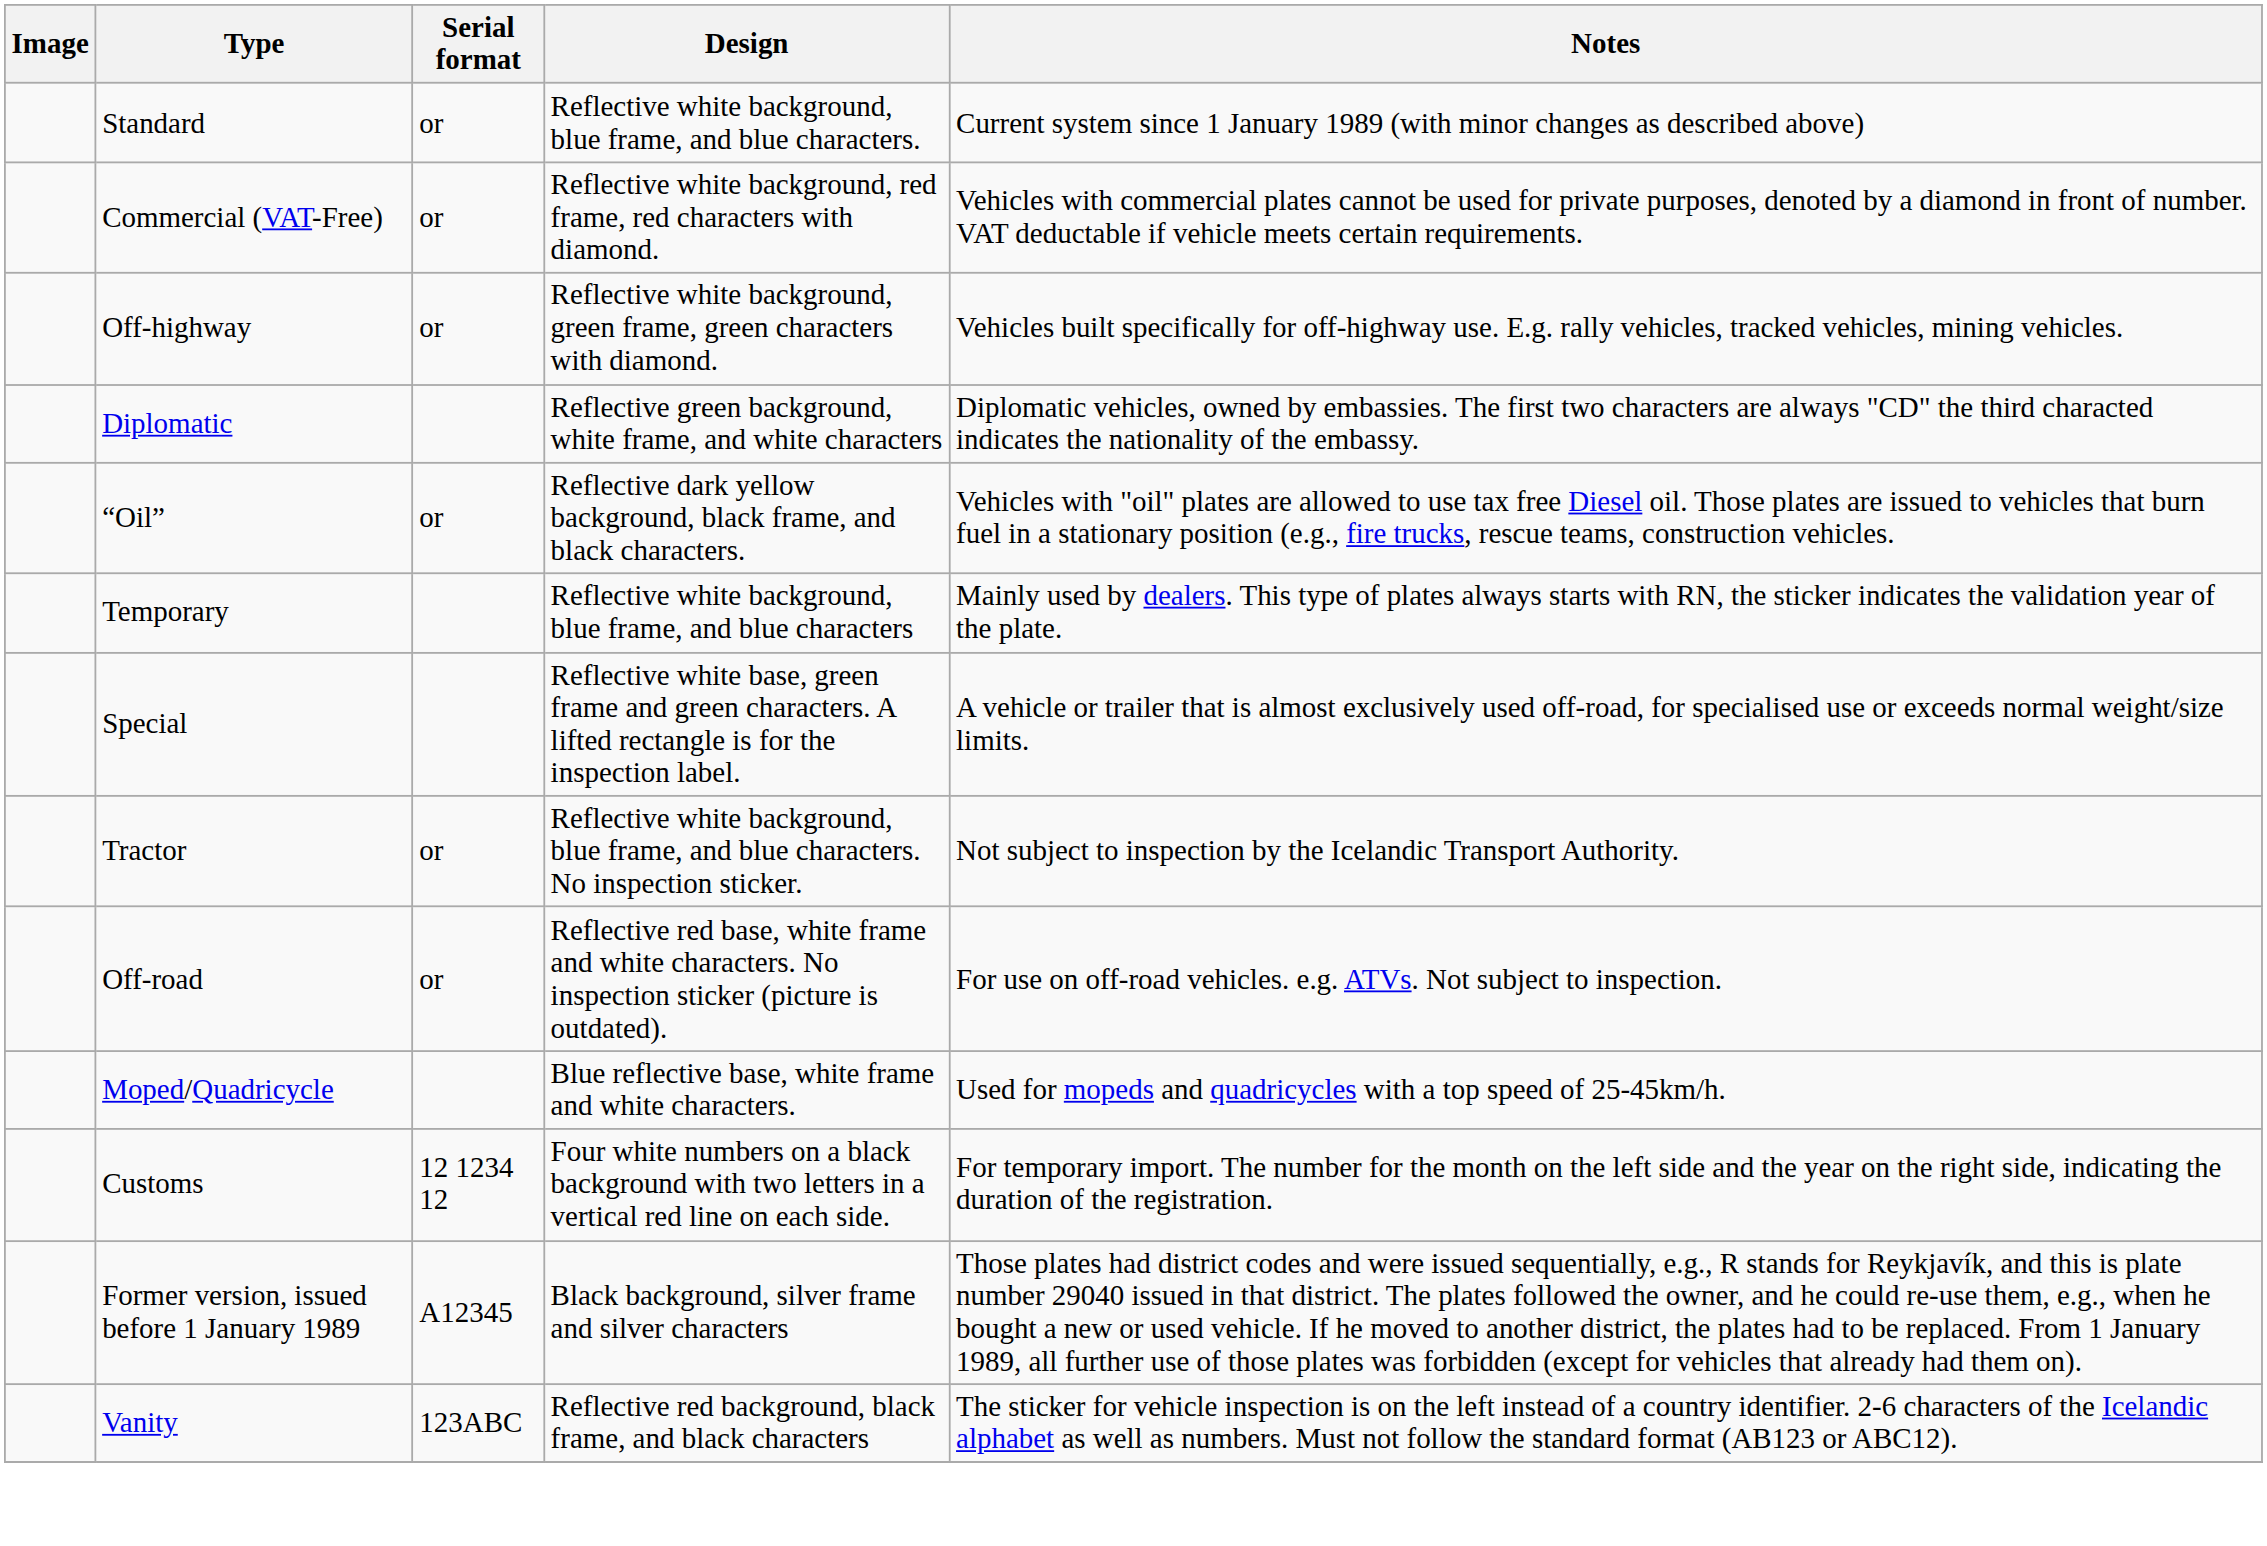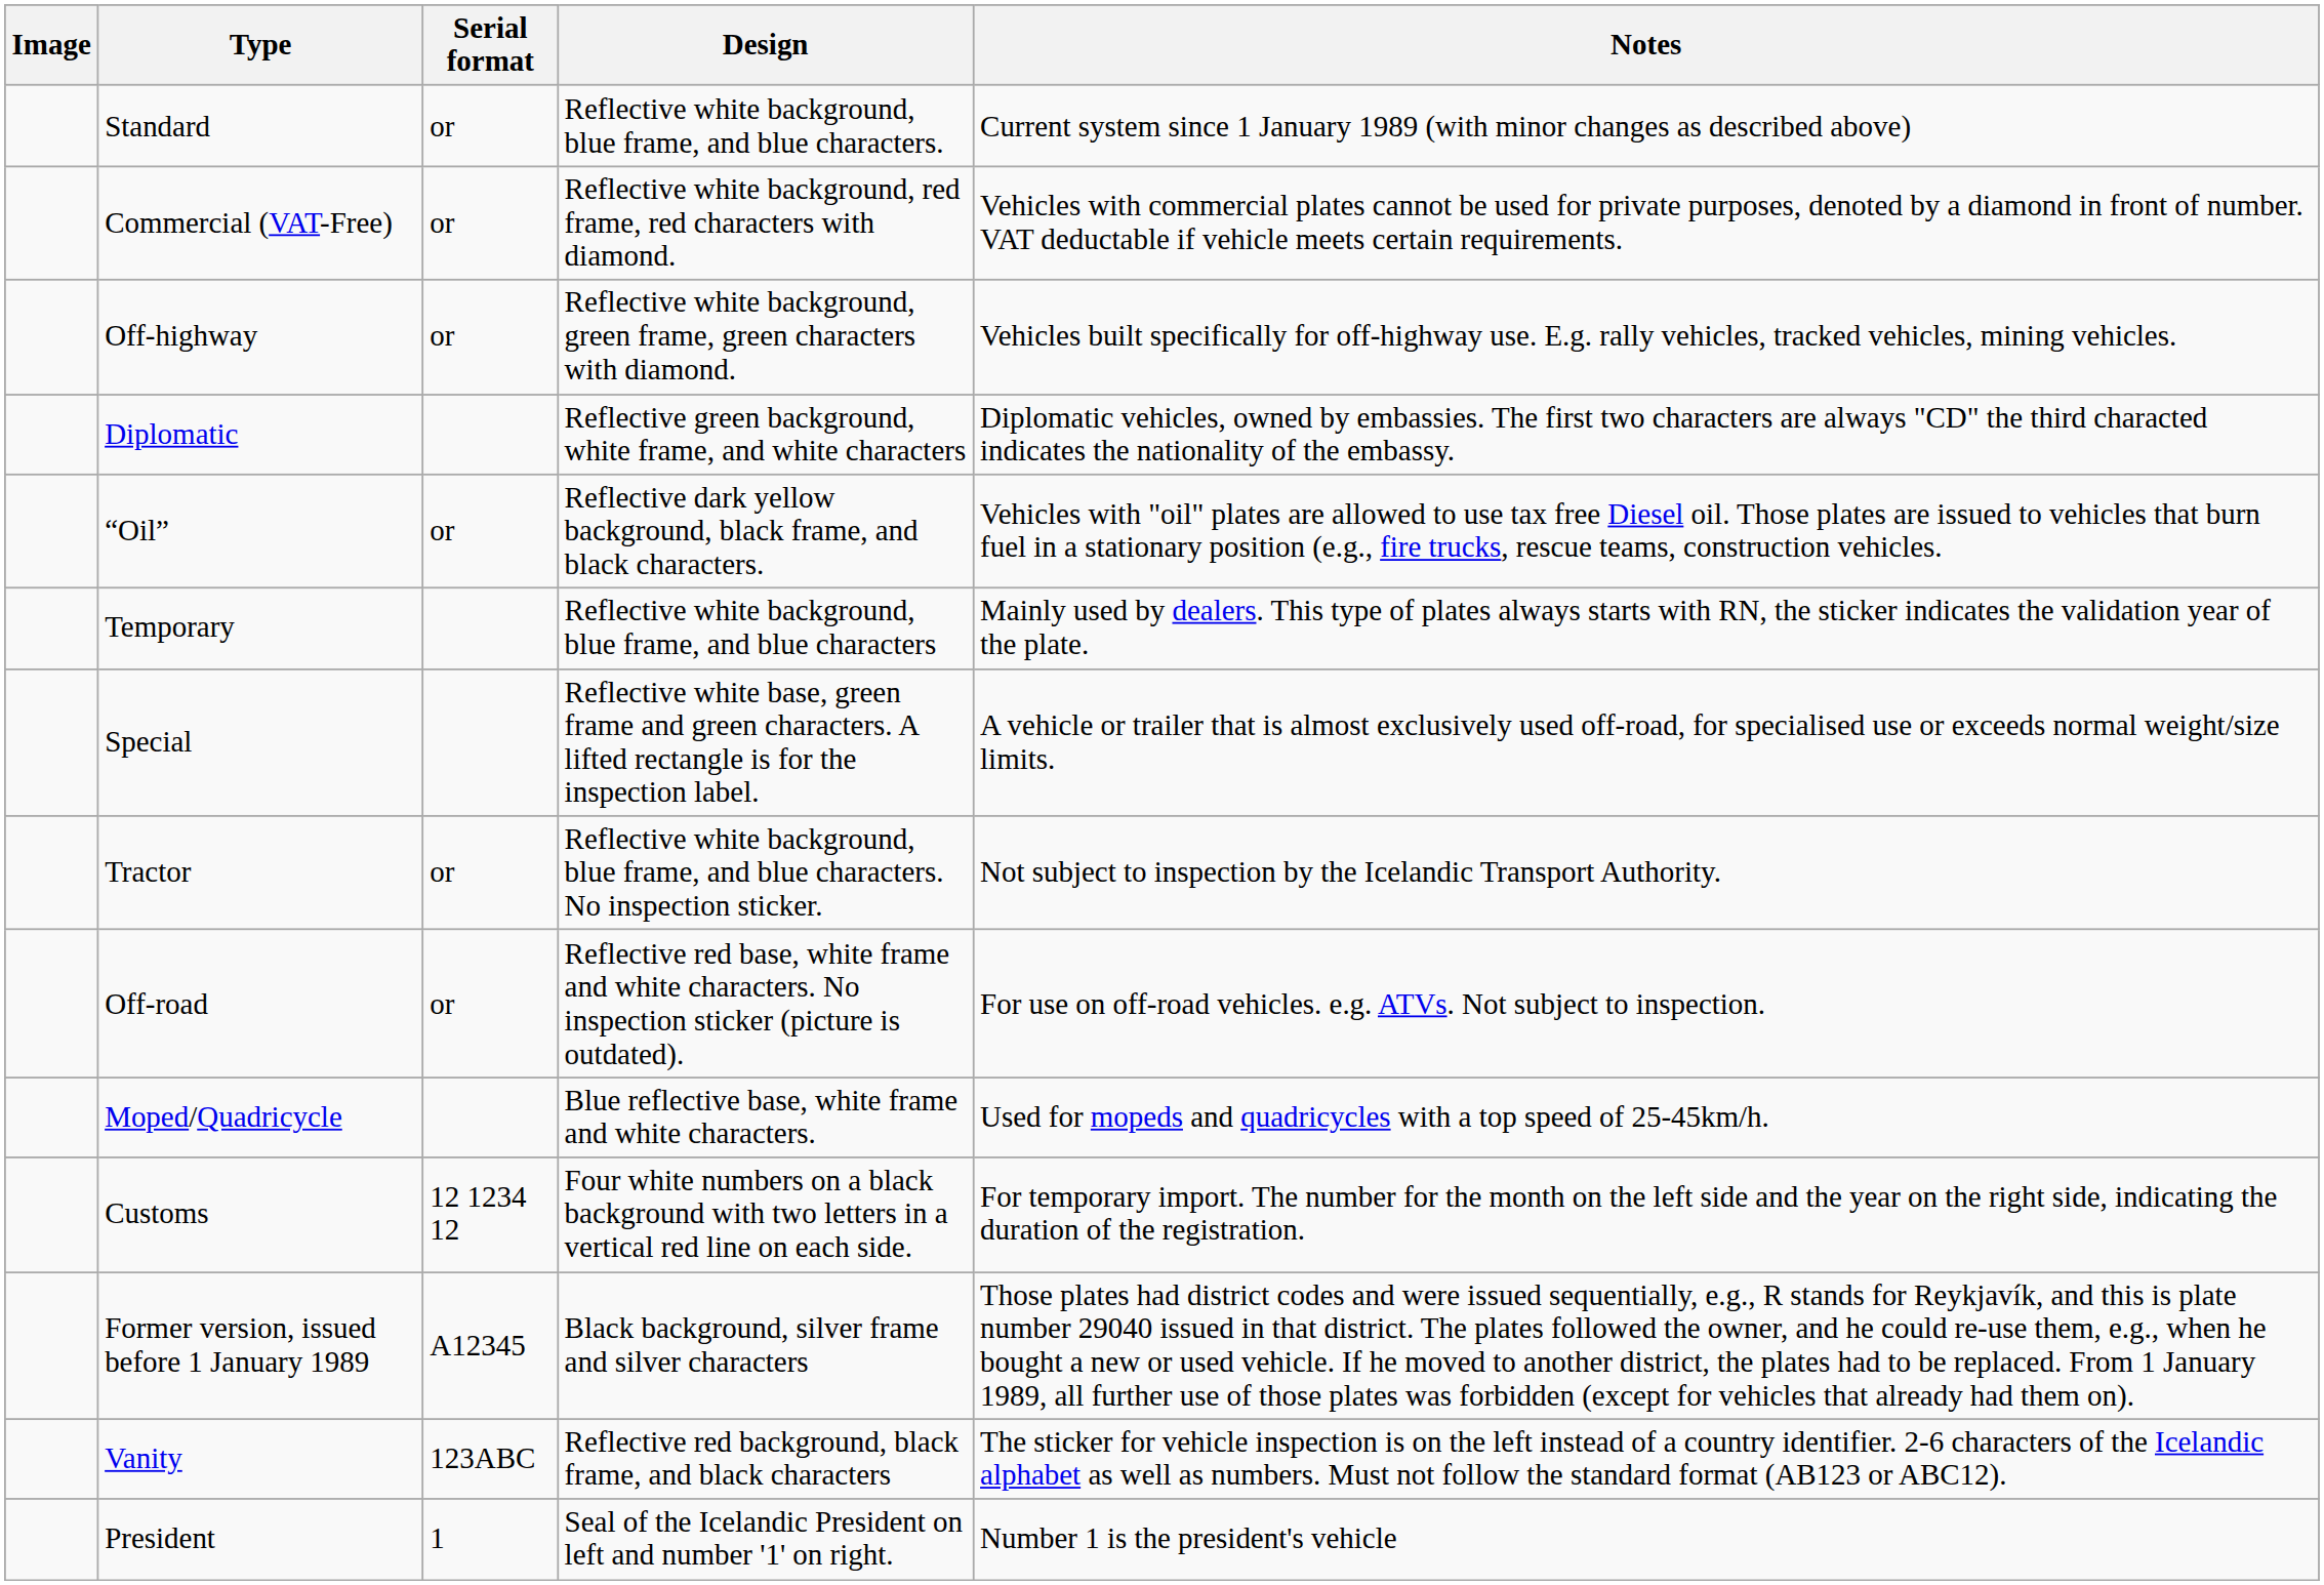+ row: President | 1 | Seal of the Icelandic President on left and number '1' on right. | Number 1 is the president's vehicle
